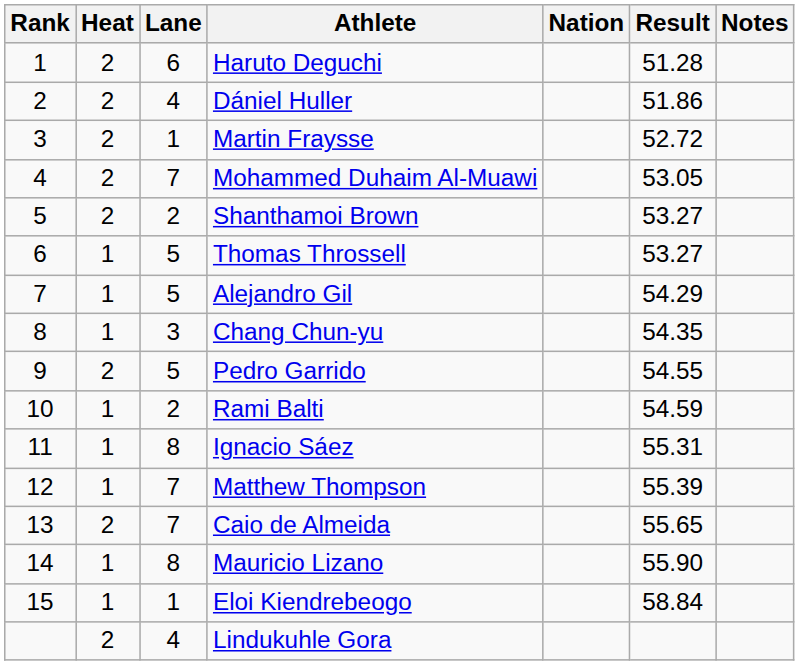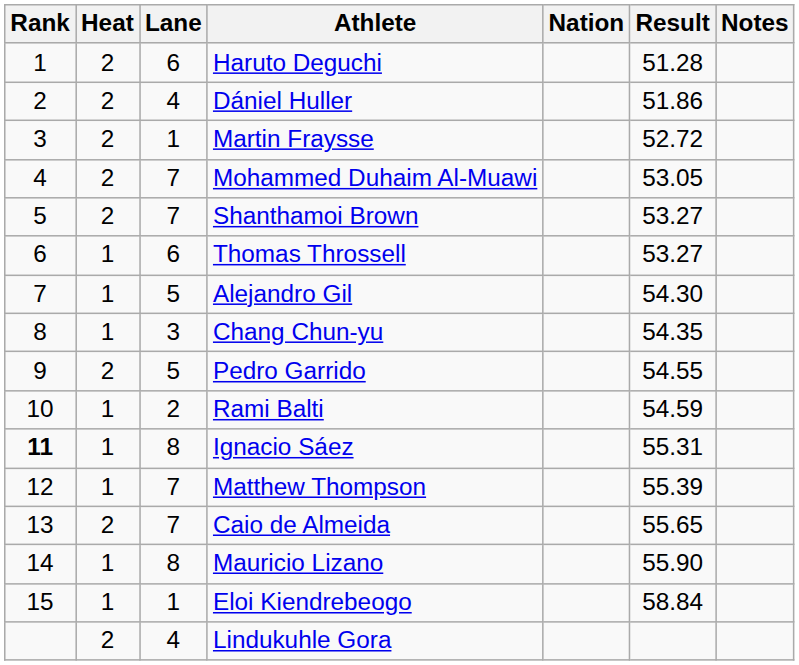Shanthamoi Brown | Lane: 2 -> 7
Thomas Throssell | Lane: 5 -> 6
Alejandro Gil | Result: 54.29 -> 54.30
Ignacio Sáez | Rank: normal -> bold
